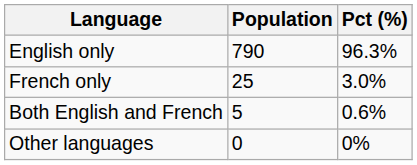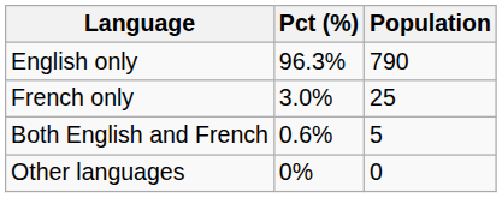columns swapped: Population <-> Pct (%)
